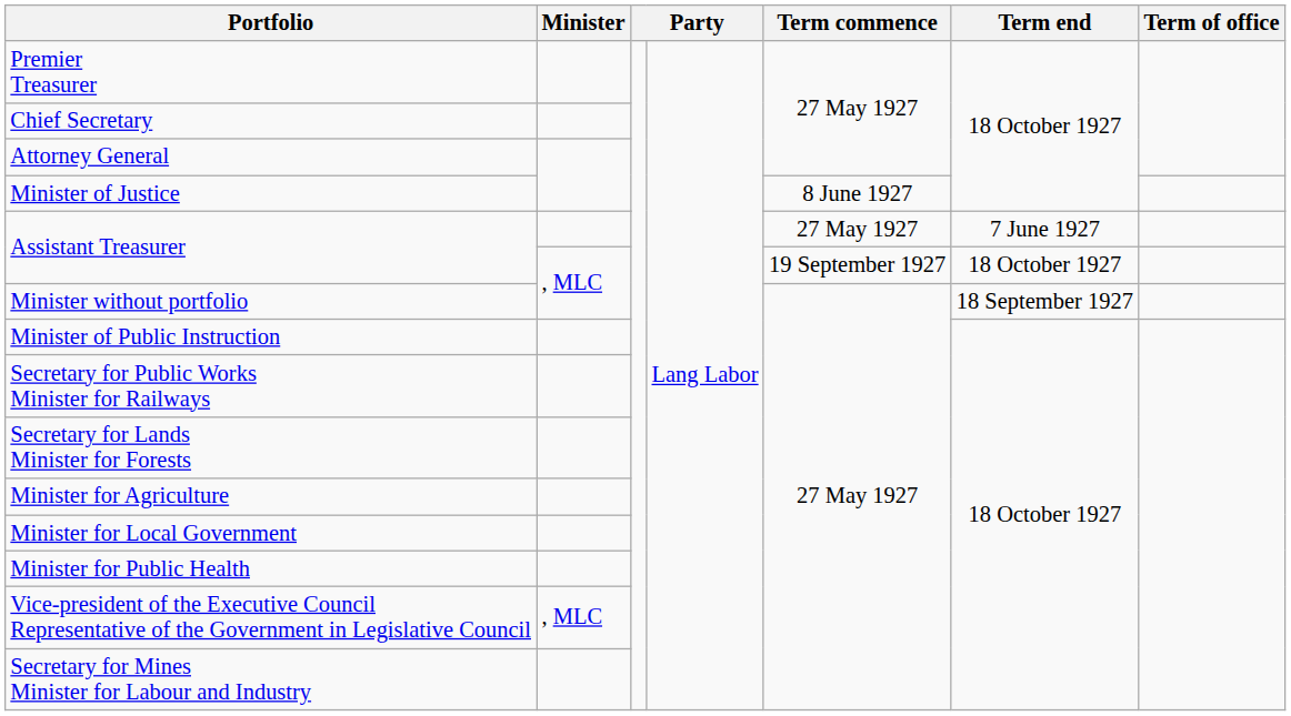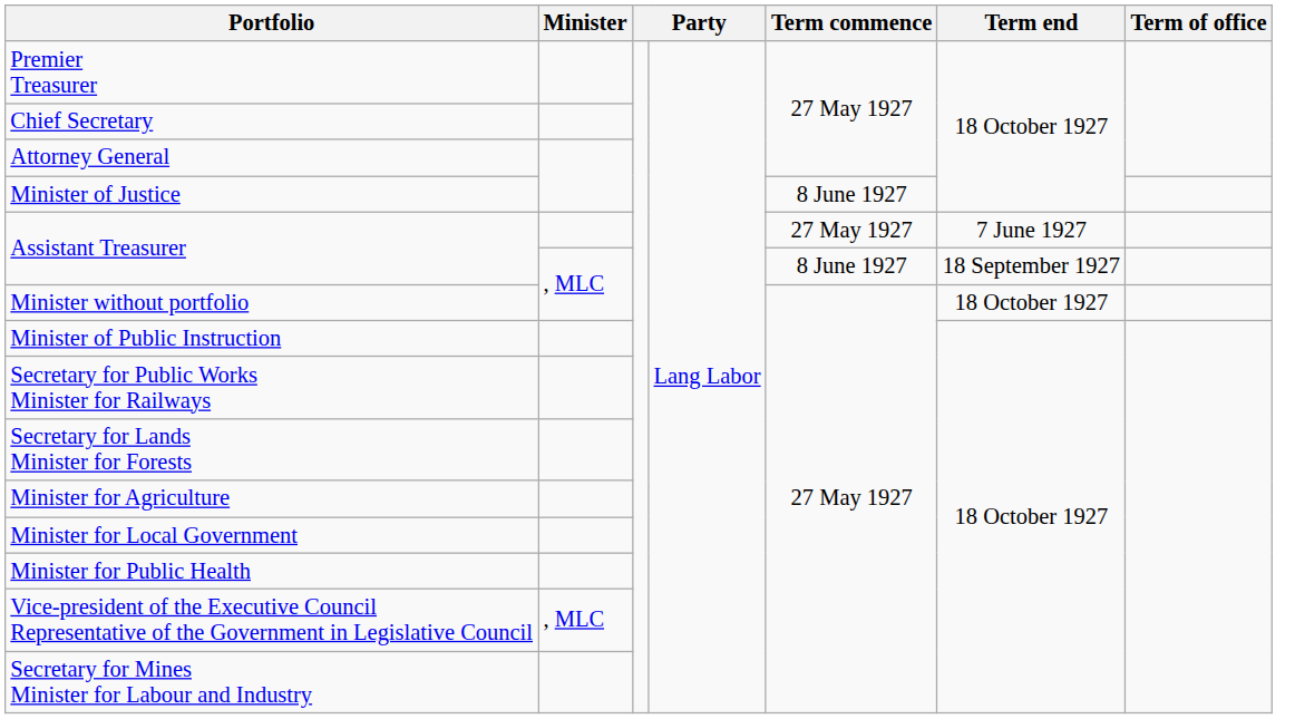Assistant Treasurer / , MLC | Term commence: 19 September 1927 -> 8 June 1927
Assistant Treasurer / , MLC | Term end: 18 October 1927 -> 18 September 1927
Minister without portfolio | Term end: 18 September 1927 -> 18 October 1927
